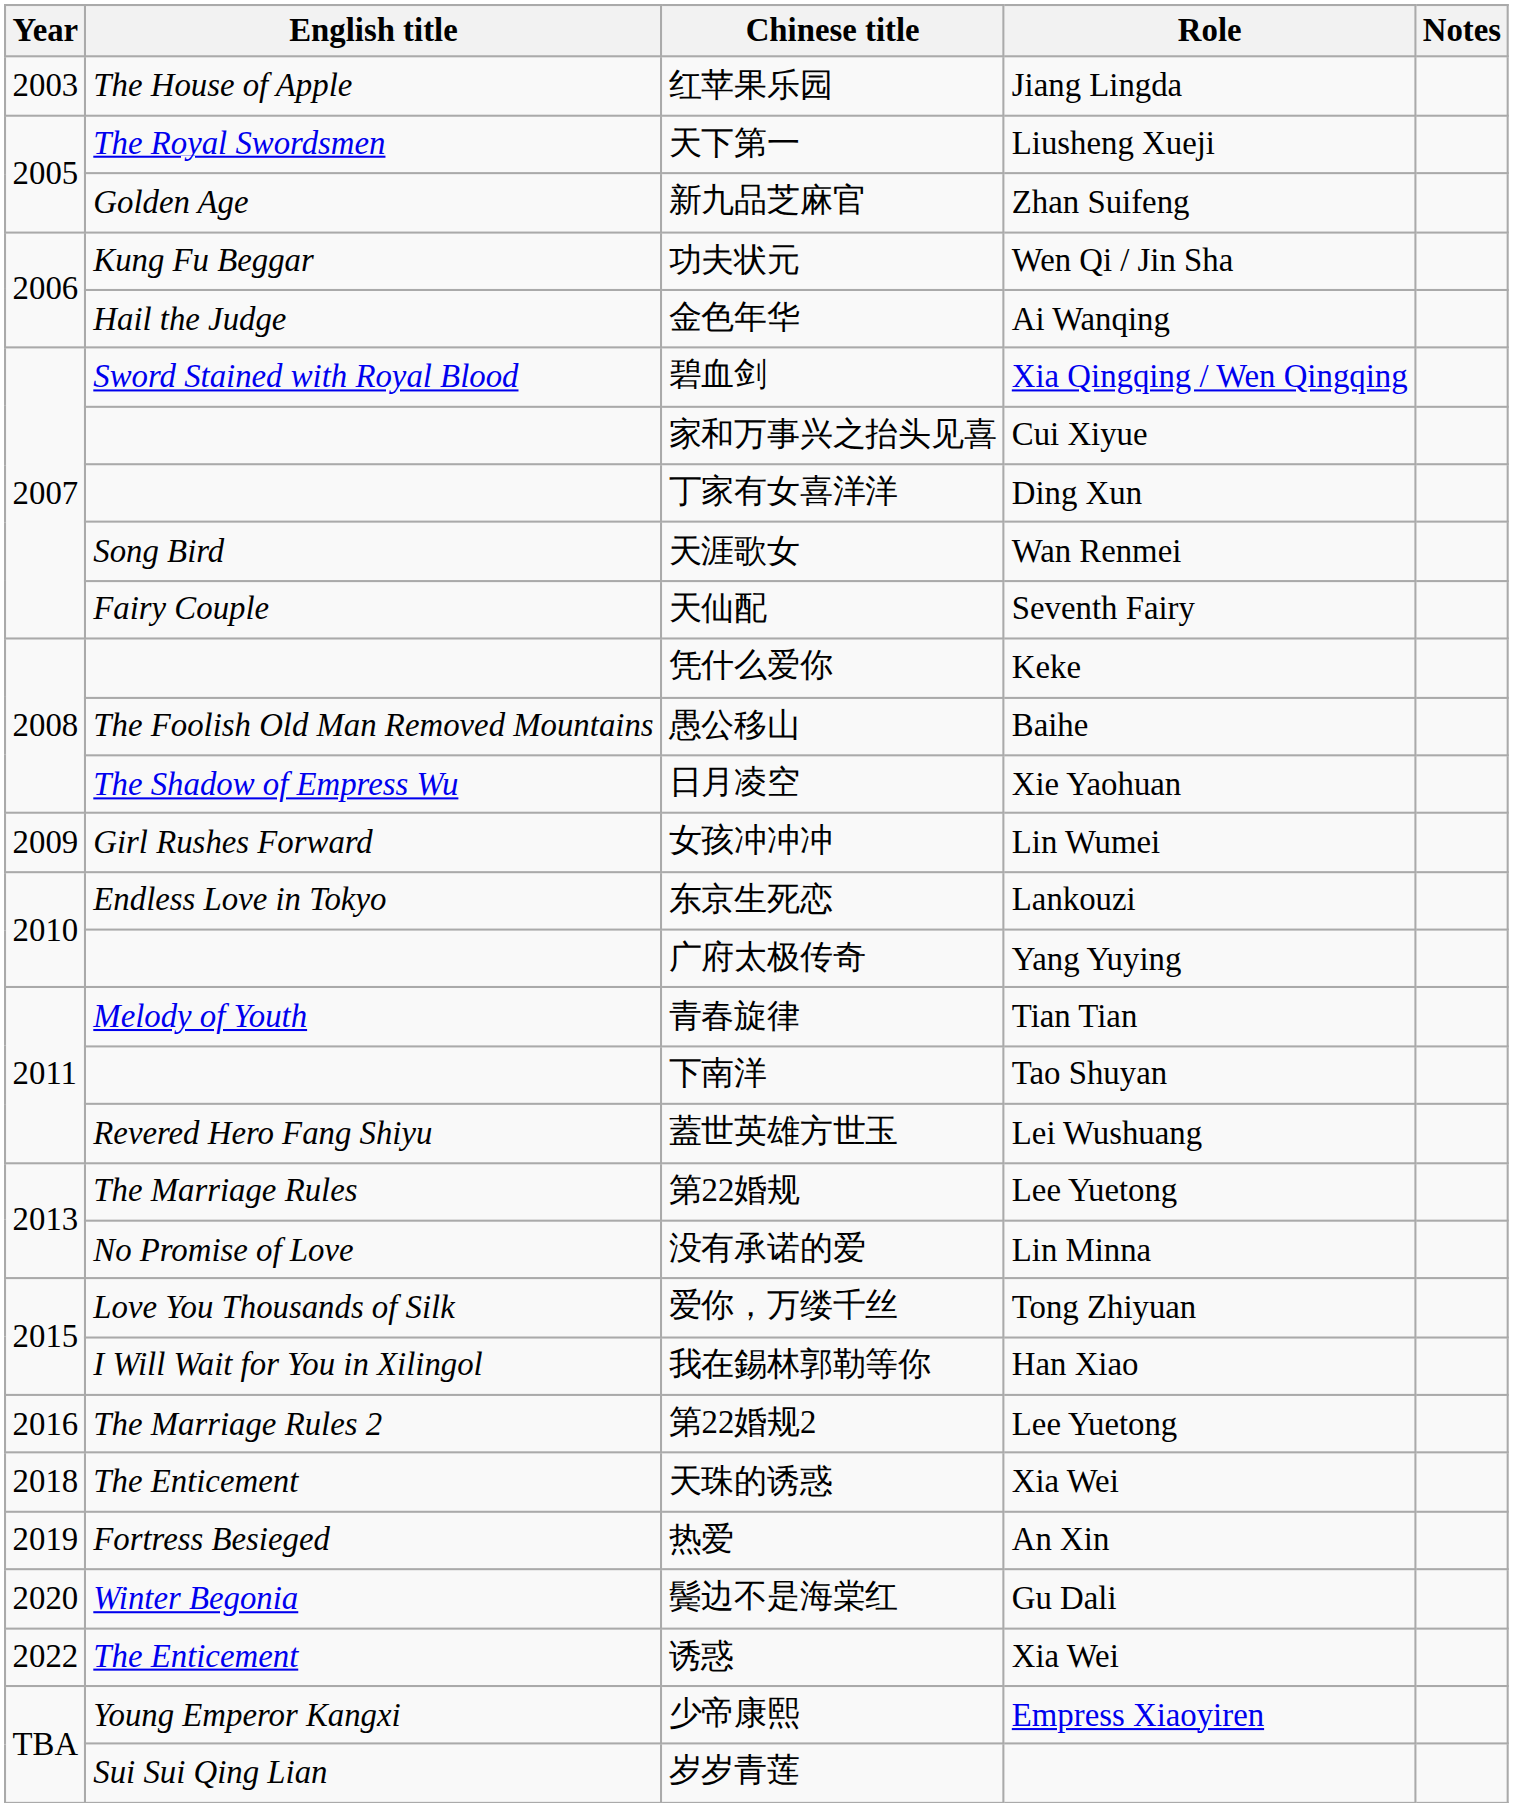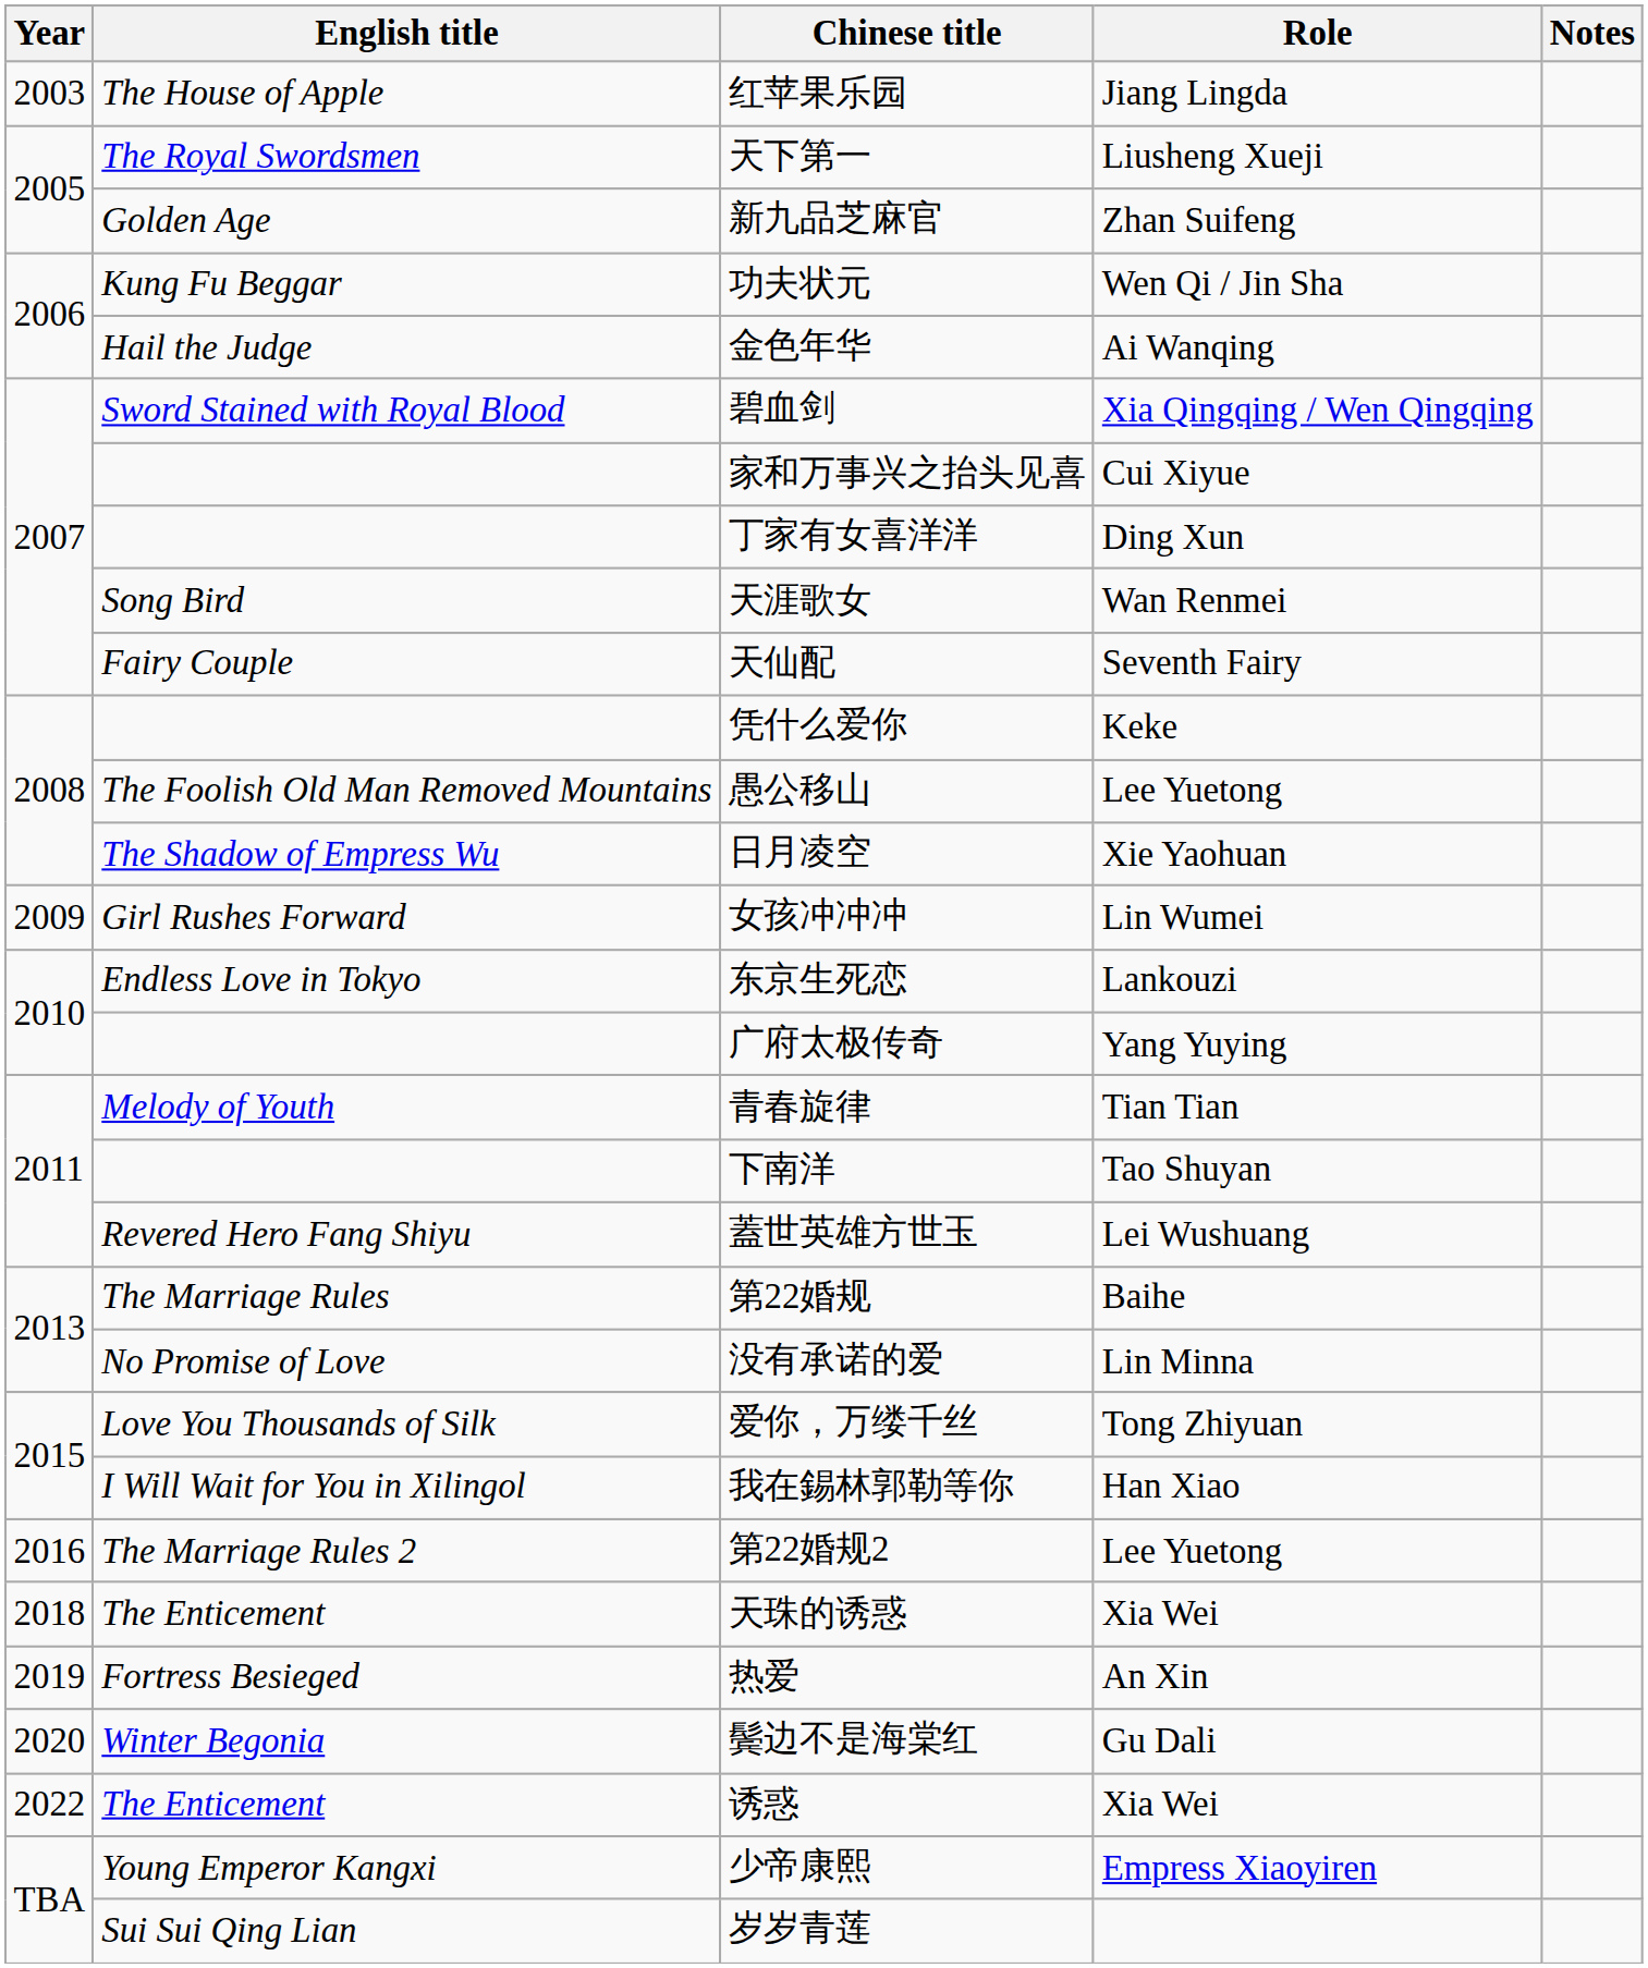愚公移山 | Role: Baihe -> Lee Yuetong
第22婚规 | Role: Lee Yuetong -> Baihe
